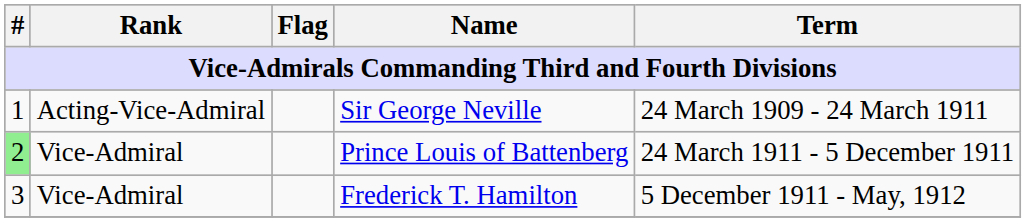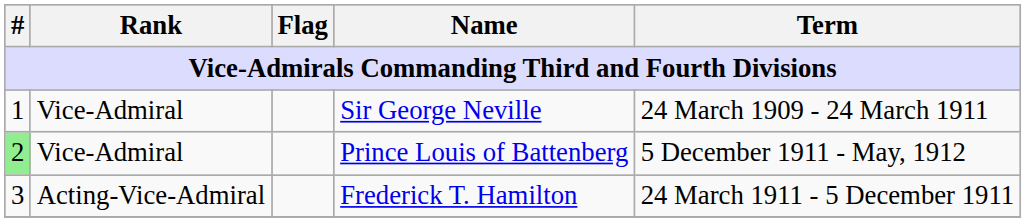Sir George Neville | Rank: Acting-Vice-Admiral -> Vice-Admiral
Prince Louis of Battenberg | Term: 24 March 1911 - 5 December 1911 -> 5 December 1911 - May, 1912
Frederick T. Hamilton | Rank: Vice-Admiral -> Acting-Vice-Admiral
Frederick T. Hamilton | Term: 5 December 1911 - May, 1912 -> 24 March 1911 - 5 December 1911
